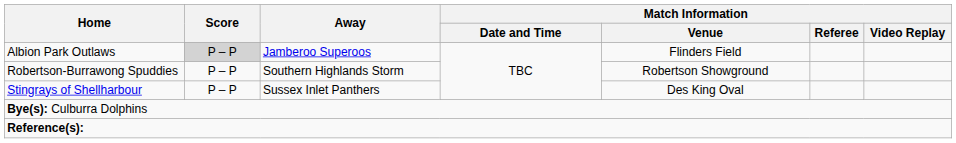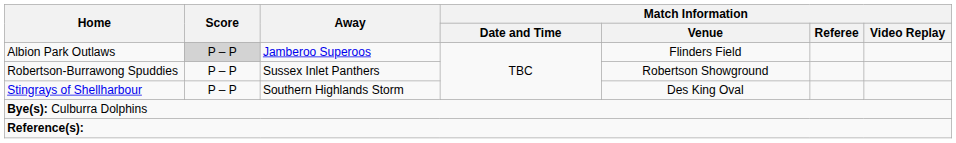Robertson-Burrawong Spuddies | Away: Southern Highlands Storm -> Sussex Inlet Panthers
Stingrays of Shellharbour | Away: Sussex Inlet Panthers -> Southern Highlands Storm
